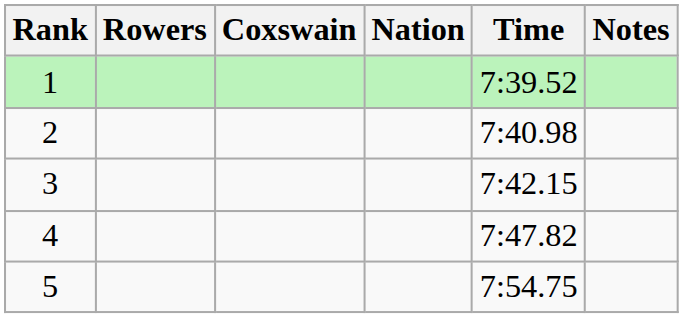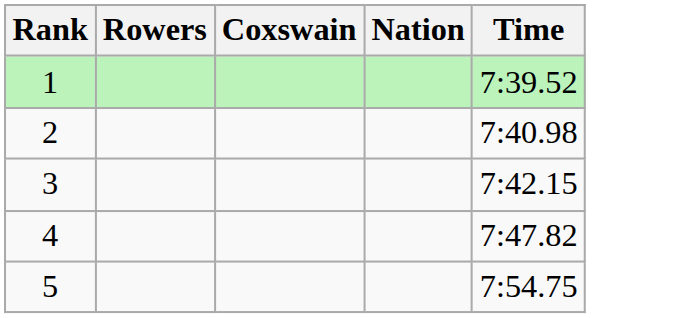- column: Notes
